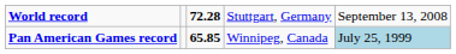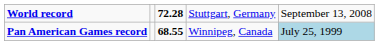Pan American Games record | column 3: 65.85 -> 68.55
